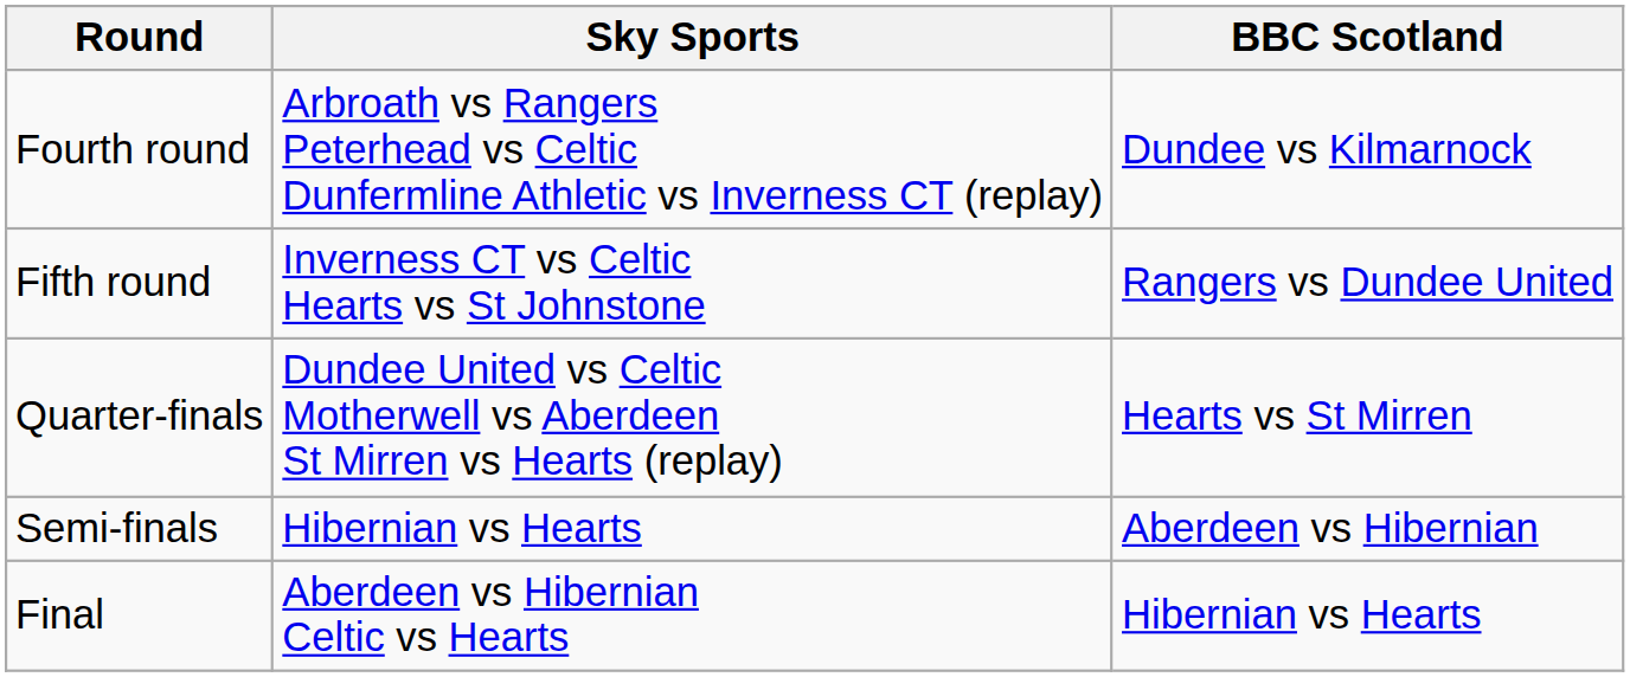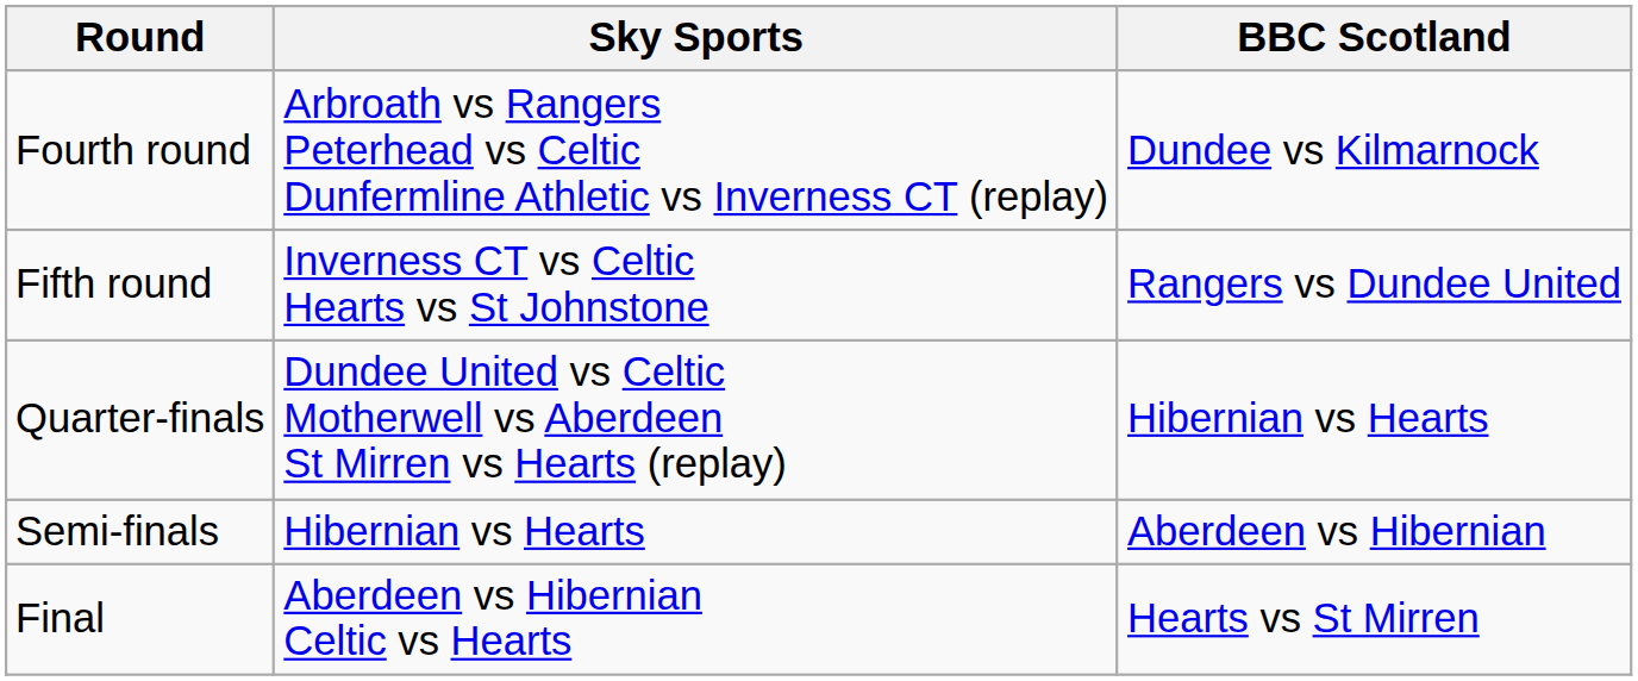Quarter-finals | BBC Scotland: Hearts vs St Mirren -> Hibernian vs Hearts
Final | BBC Scotland: Hibernian vs Hearts -> Hearts vs St Mirren
